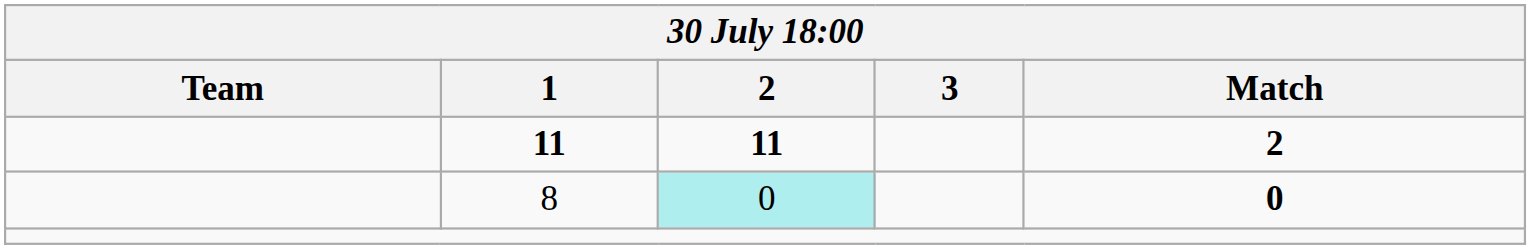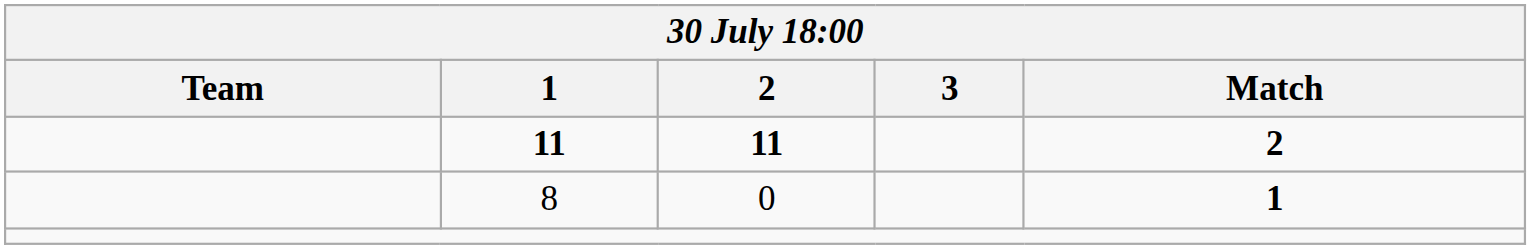8 | 2: paleturquoise background -> no background
8 | Match: 0 -> 1
